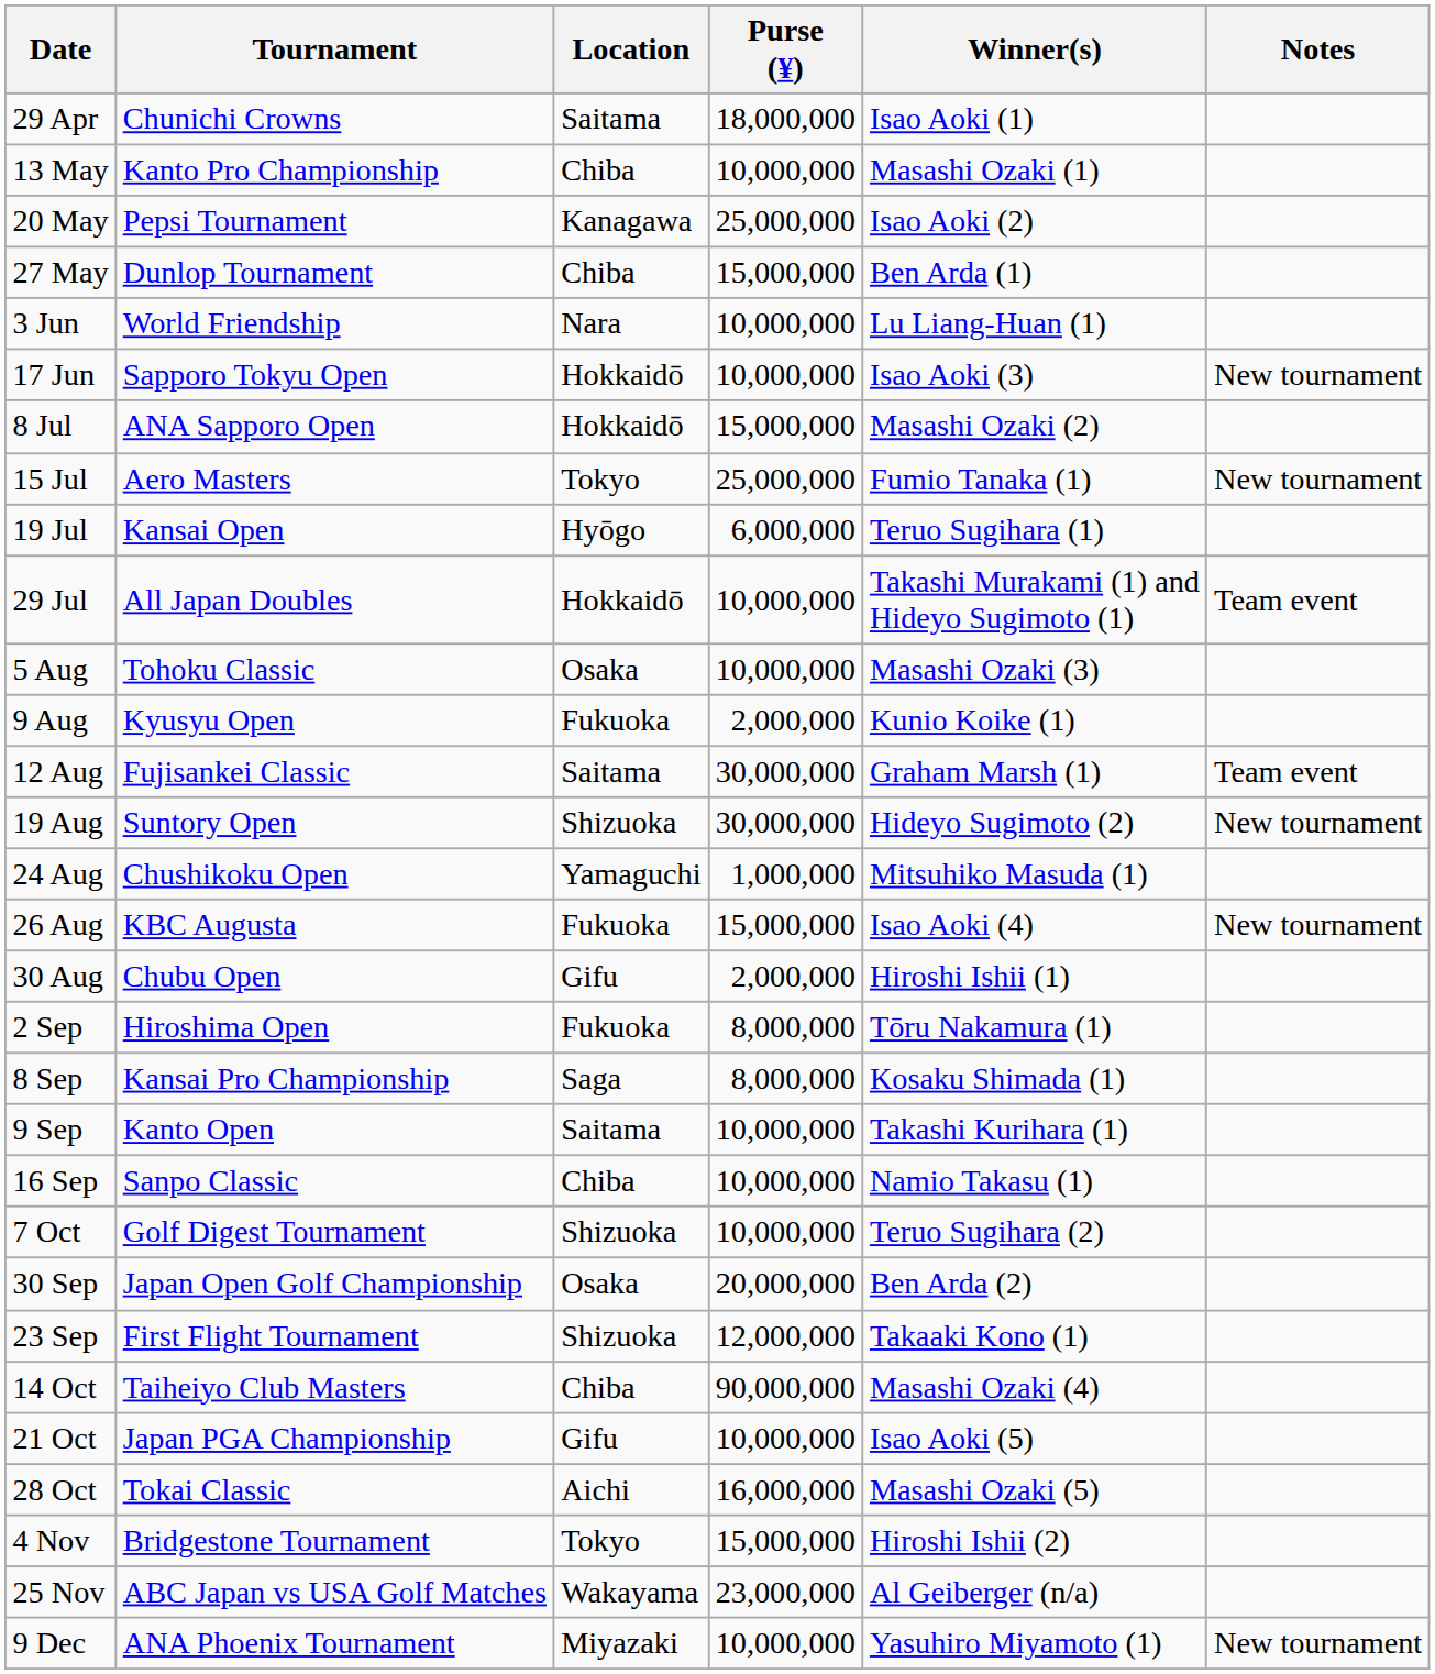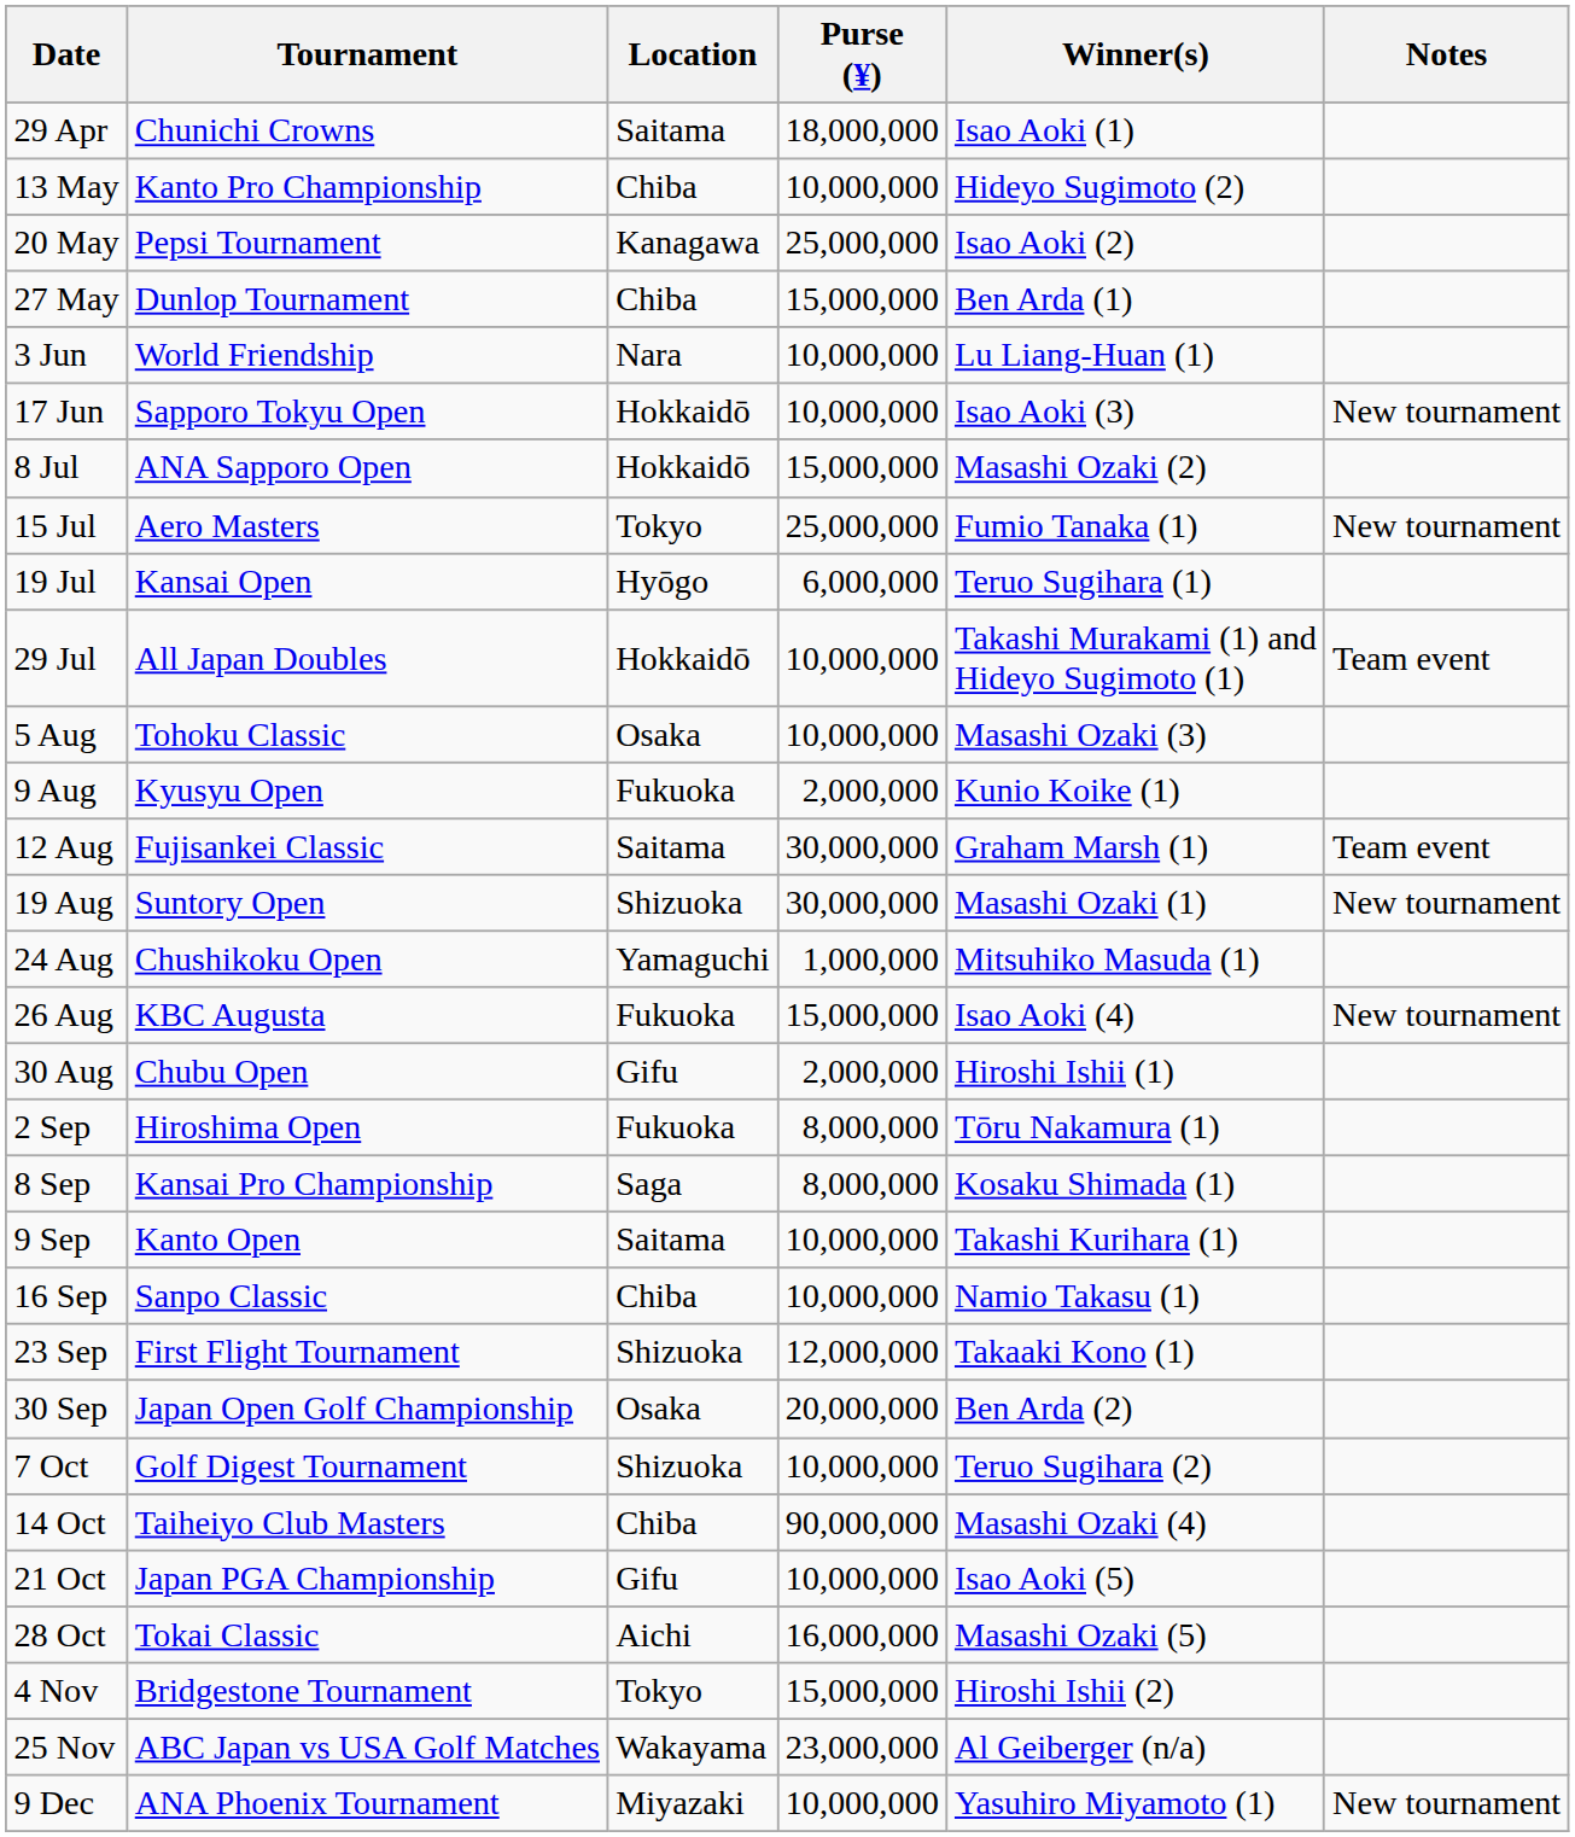13 May | Winner(s): Masashi Ozaki (1) -> Hideyo Sugimoto (2)
19 Aug | Winner(s): Hideyo Sugimoto (2) -> Masashi Ozaki (1)
rows swapped: 23 Sep <-> 7 Oct
